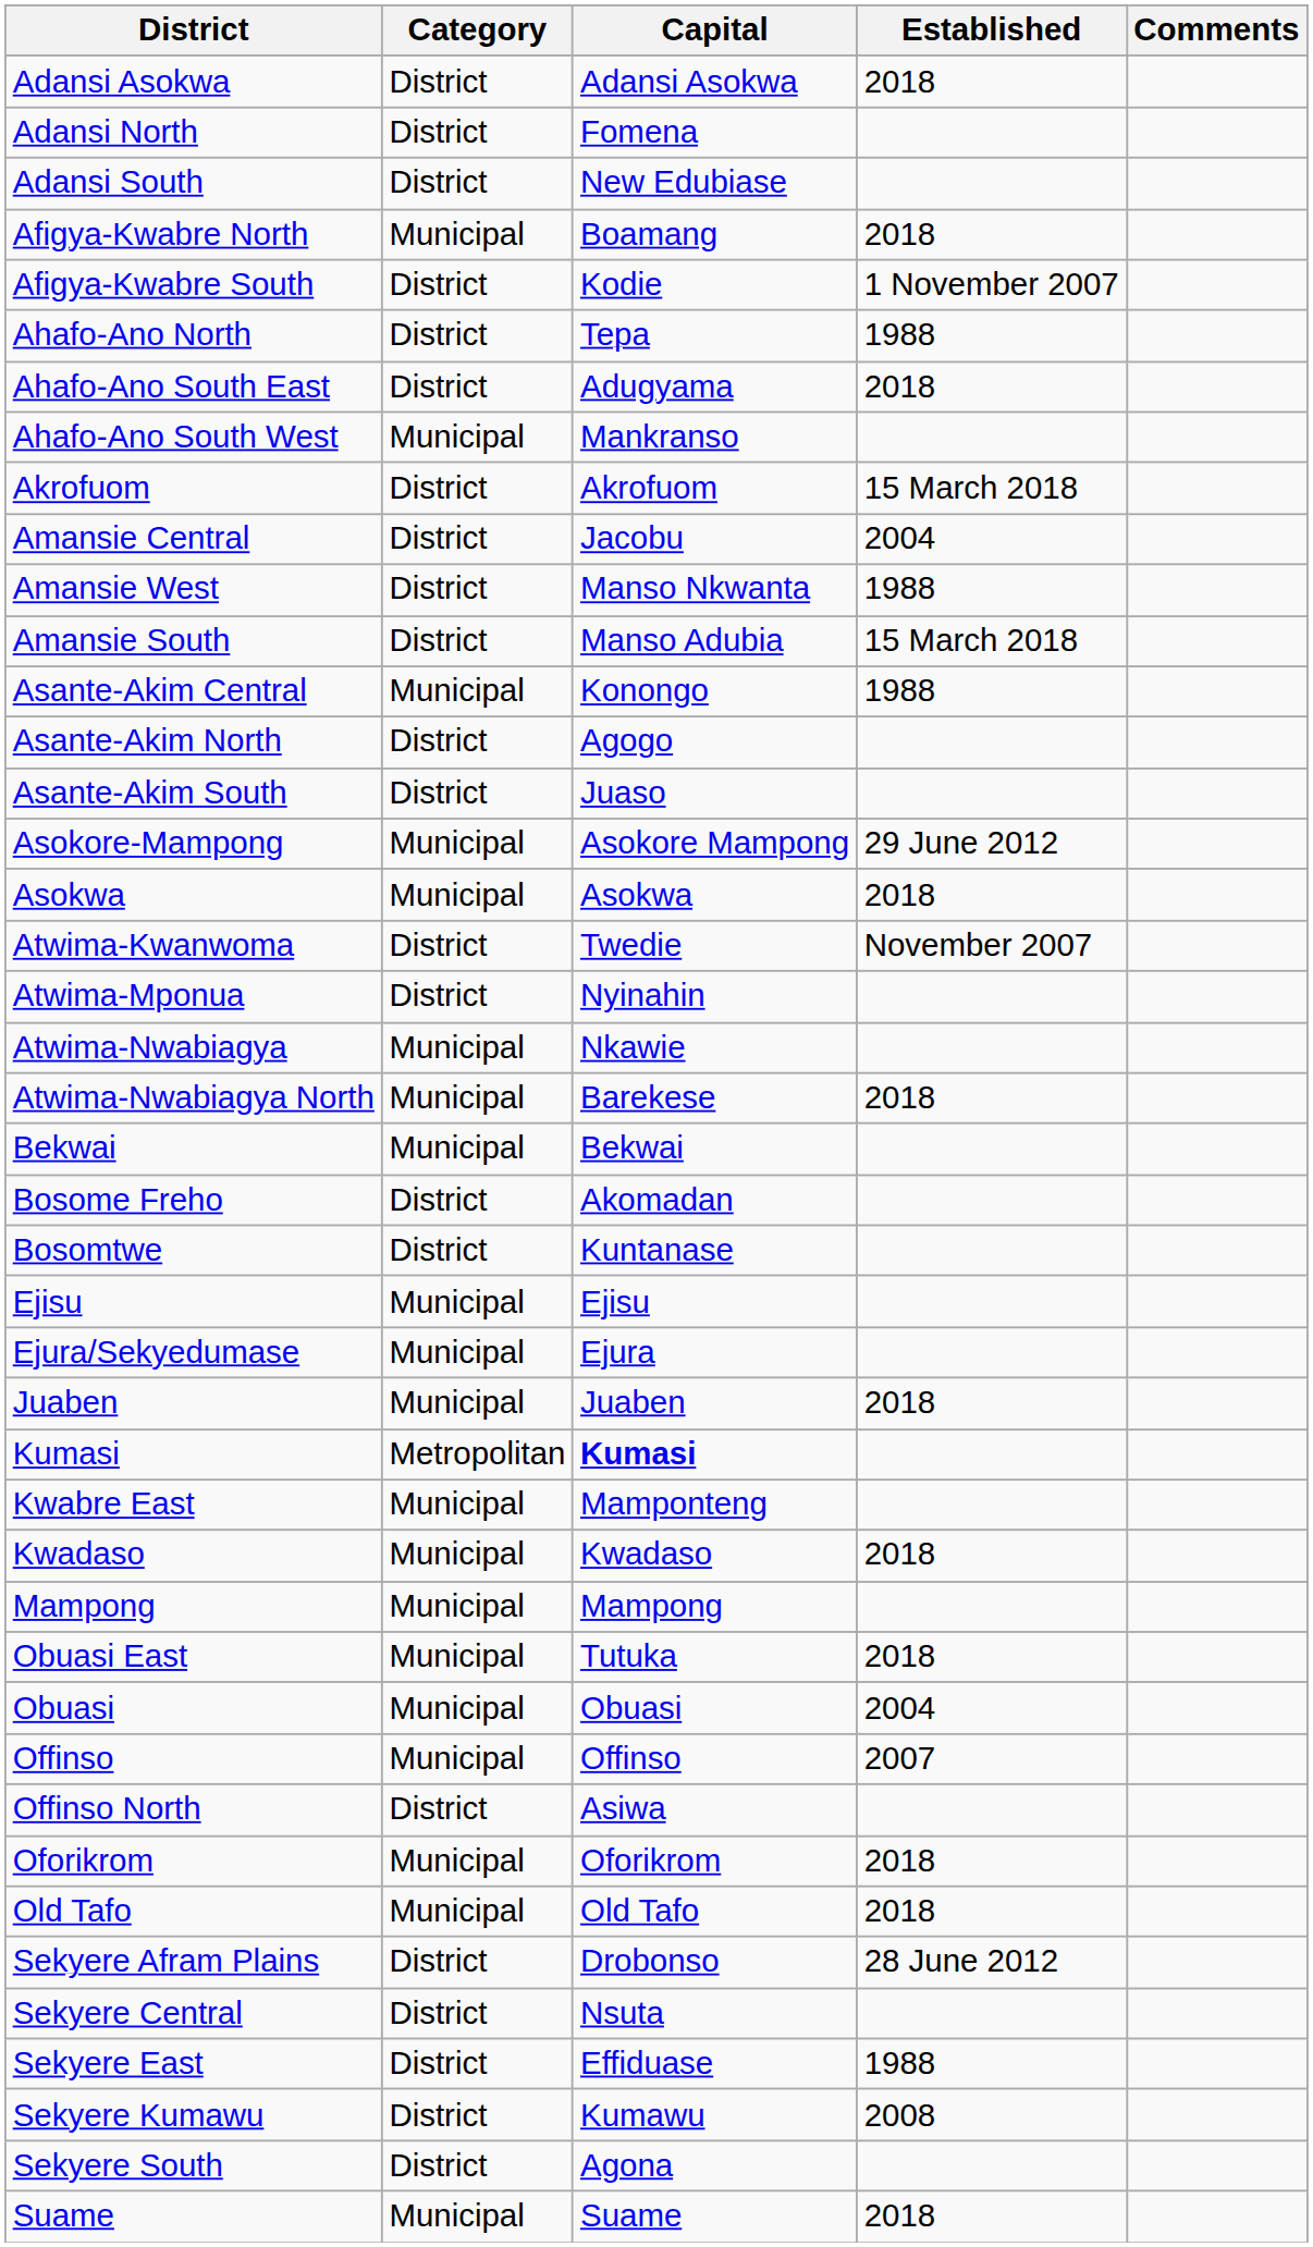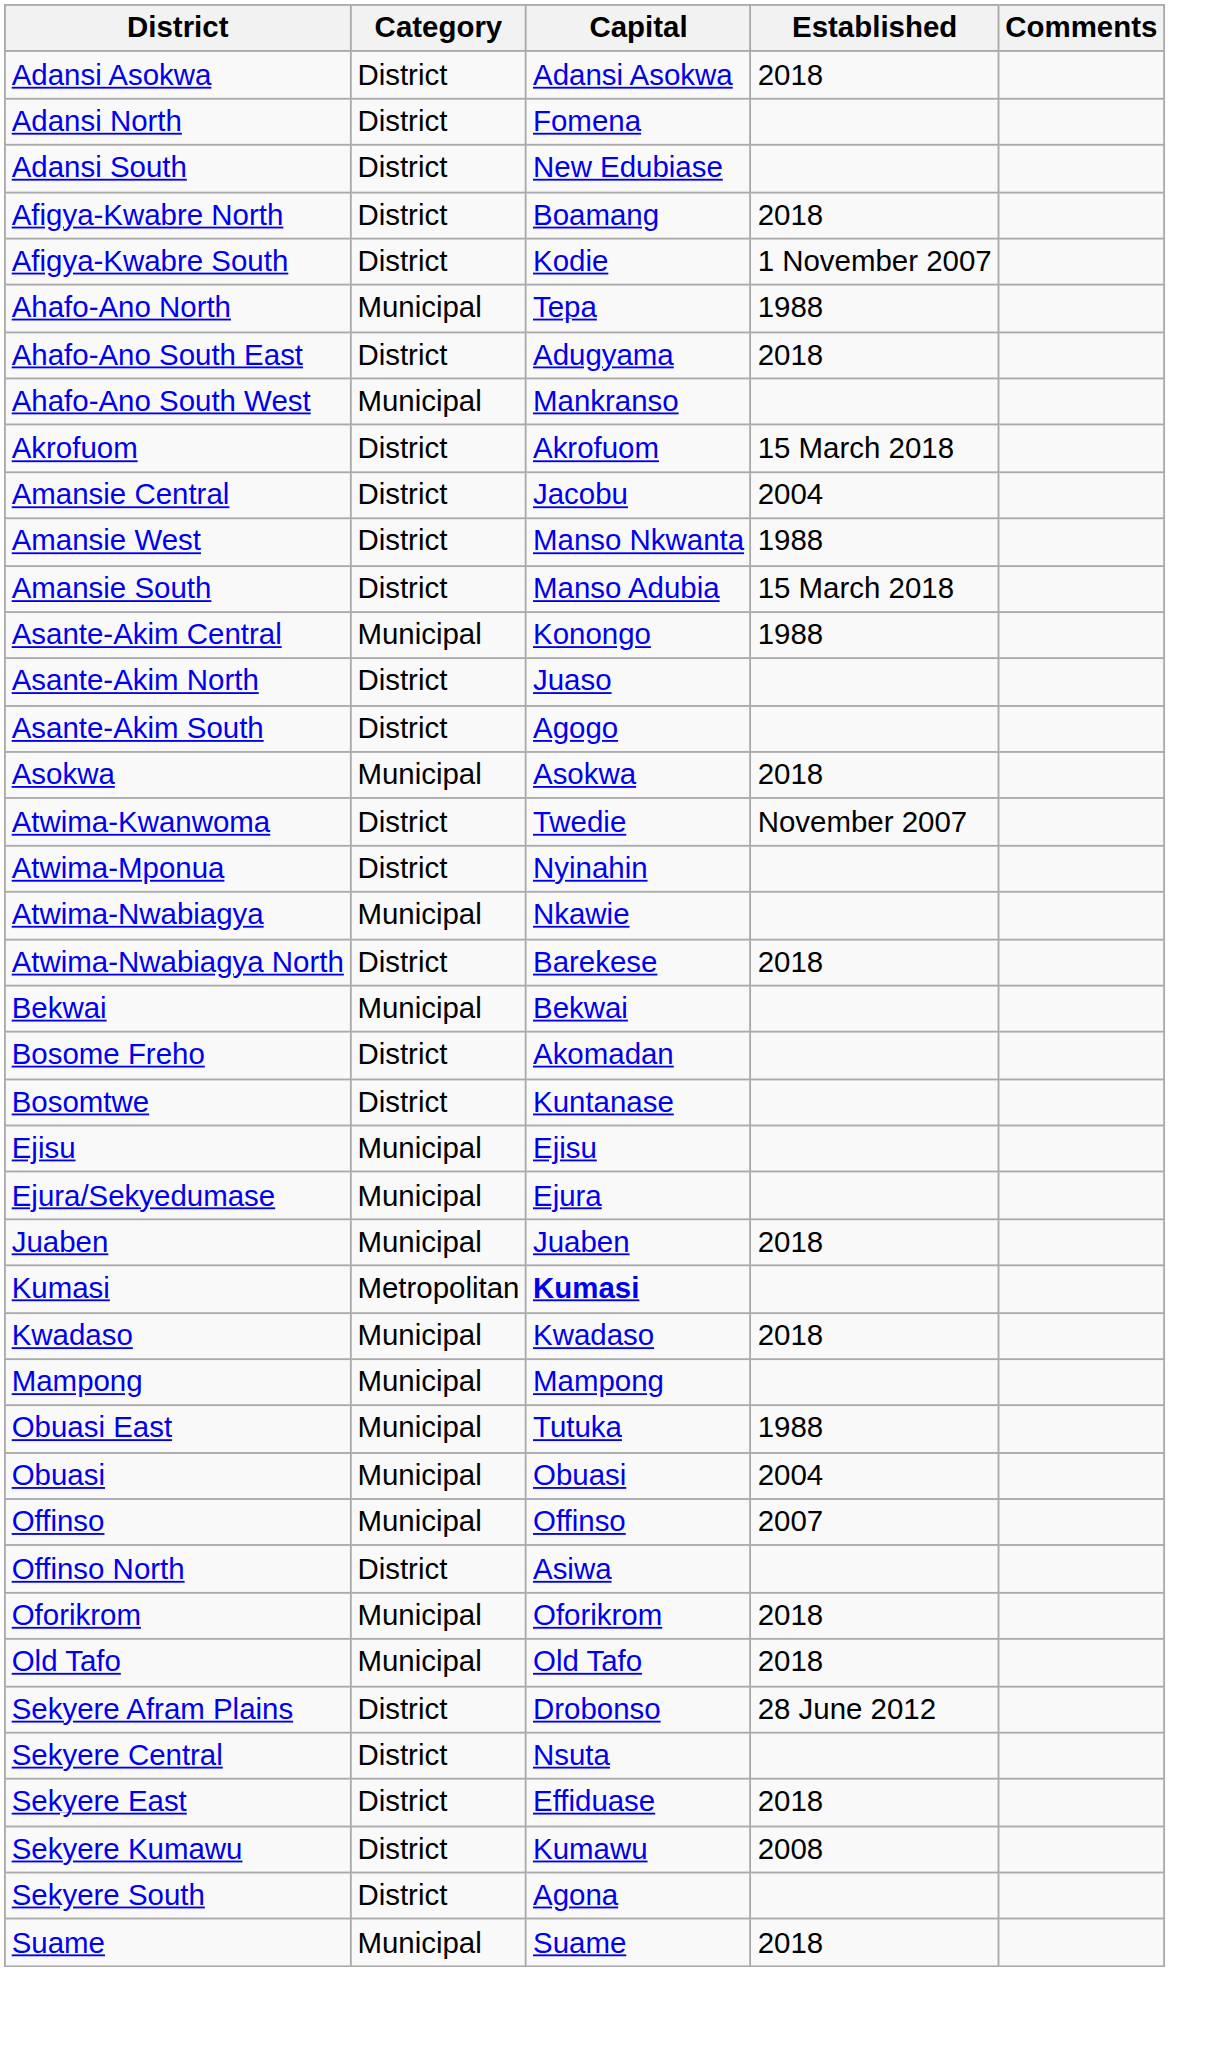Afigya-Kwabre North | Category: Municipal -> District
Ahafo-Ano North | Category: District -> Municipal
Asante-Akim North | Capital: Agogo -> Juaso
Asante-Akim South | Capital: Juaso -> Agogo
- row: Asokore-Mampong | Municipal | Asokore Mampong | 29 June 2012
Atwima-Nwabiagya North | Category: Municipal -> District
- row: Kwabre East | Municipal | Mamponteng
Obuasi East | Established: 2018 -> 1988
Sekyere East | Established: 1988 -> 2018
